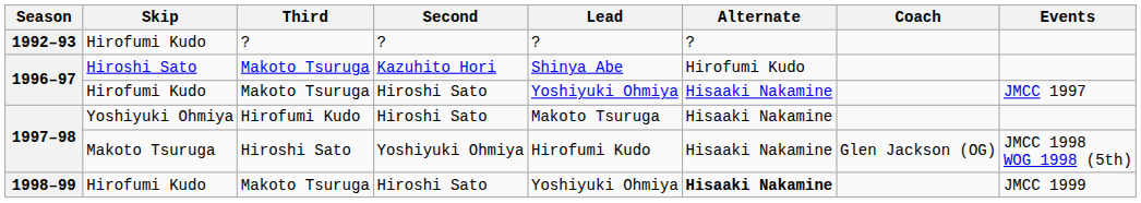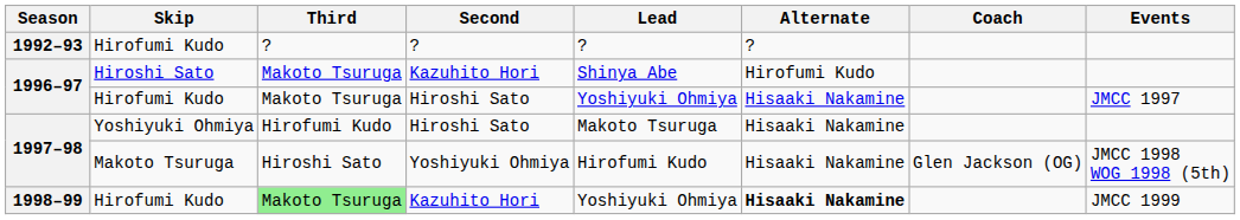1998–99 | Third: no background -> lightgreen background
1998–99 | Second: Hiroshi Sato -> Kazuhito Hori
